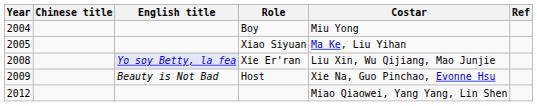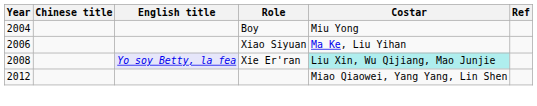Xiao Siyuan | Year: 2005 -> 2006
Xie Er'ran | Costar: no background -> paleturquoise background
- row: 2009 | Beauty is Not Bad | Host | Xie Na, Guo Pinchao, Evonne Hsu
